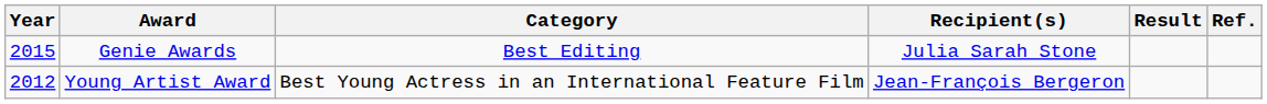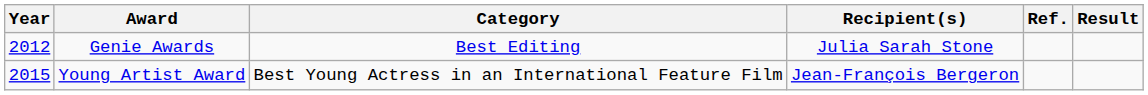columns swapped: Result <-> Ref.
Genie Awards | Year: 2015 -> 2012
Young Artist Award | Year: 2012 -> 2015
